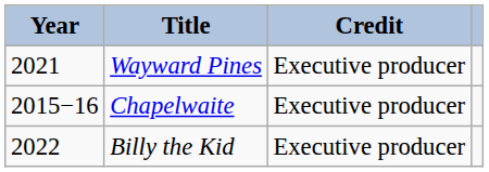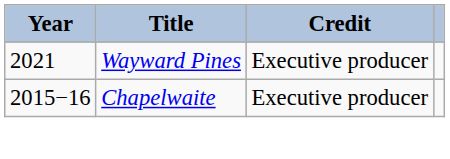- row: 2022 | Billy the Kid | Executive producer
